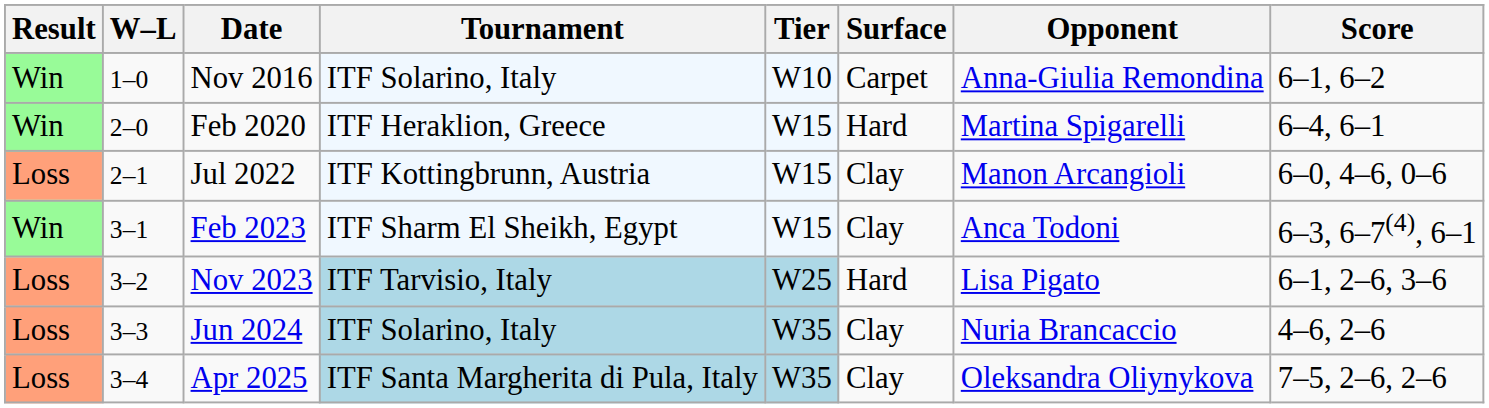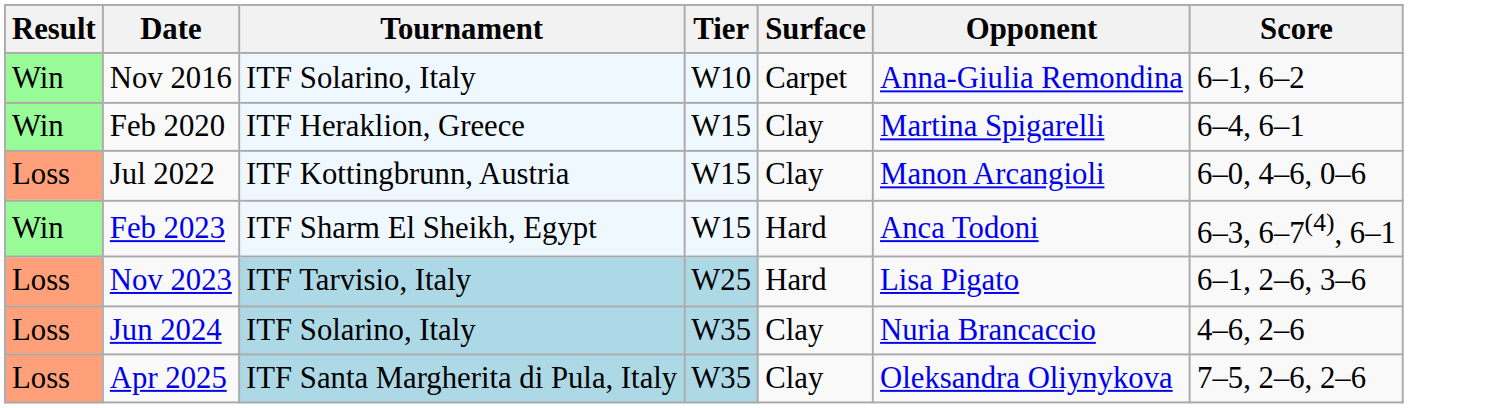- column: W–L | 1–0 | 2–0 | 2–1 | 3–1 | 3–2 | 3–3 | 3–4
Feb 2020 | Surface: Hard -> Clay
Feb 2023 | Surface: Clay -> Hard
